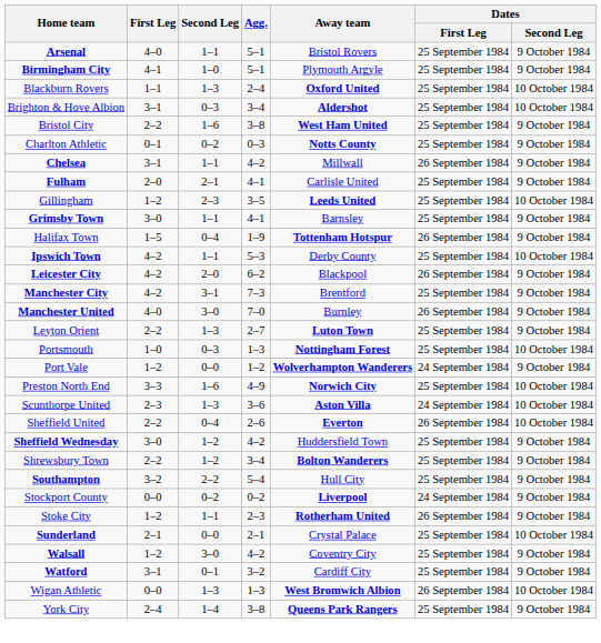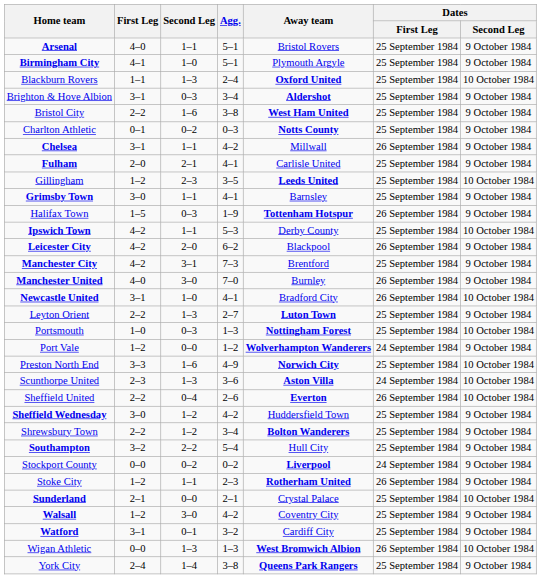Brighton & Hove Albion | Dates / Second Leg: 10 October 1984 -> 9 October 1984
Halifax Town | Second Leg: 0–4 -> 0–3
+ row: Newcastle United | 3–1 | 1–0 | 4–1 | Bradford City | 26 September 1984 | 10 October 1984
